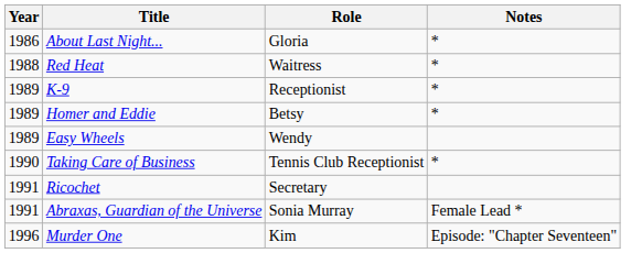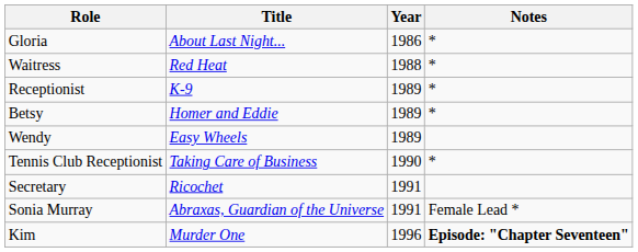columns swapped: Year <-> Role
Murder One | Notes: normal -> bold
